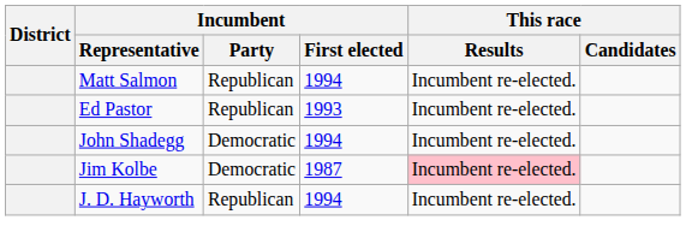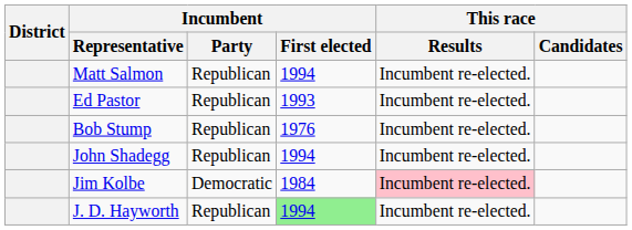+ row: Bob Stump | Republican | 1976 | Incumbent re-elected.
John Shadegg | Incumbent / Party: Democratic -> Republican
Jim Kolbe | Incumbent / First elected: 1987 -> 1984
J. D. Hayworth | Incumbent / First elected: no background -> lightgreen background
